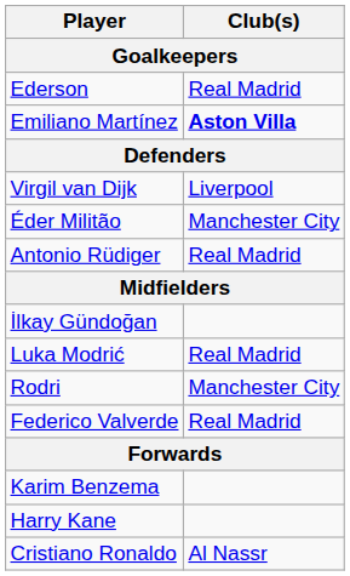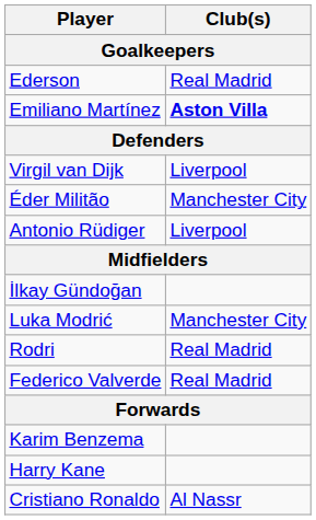Antonio Rüdiger | Club(s): Real Madrid -> Liverpool
Luka Modrić | Club(s): Real Madrid -> Manchester City
Rodri | Club(s): Manchester City -> Real Madrid
